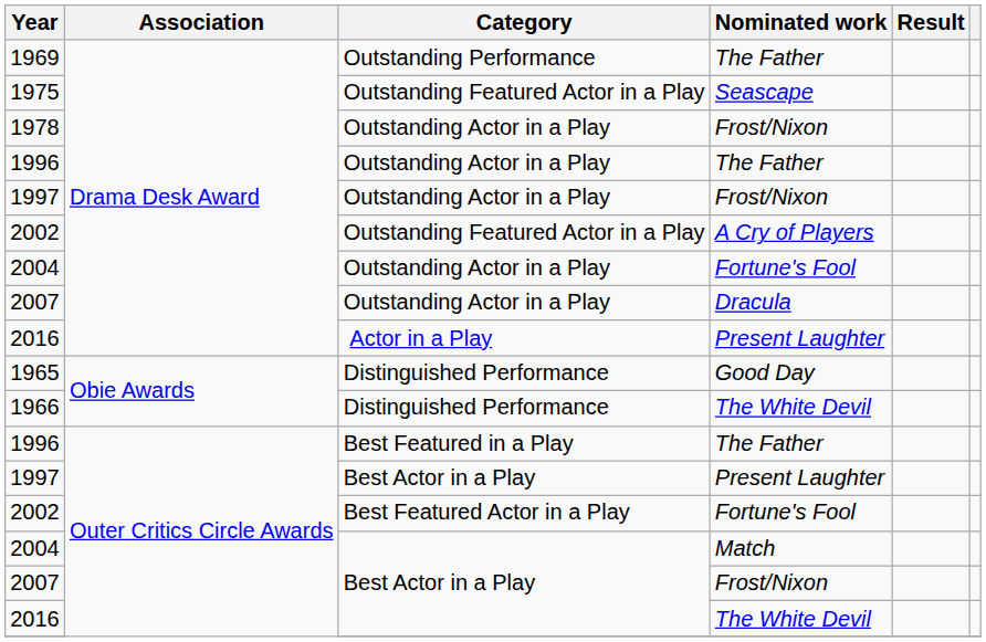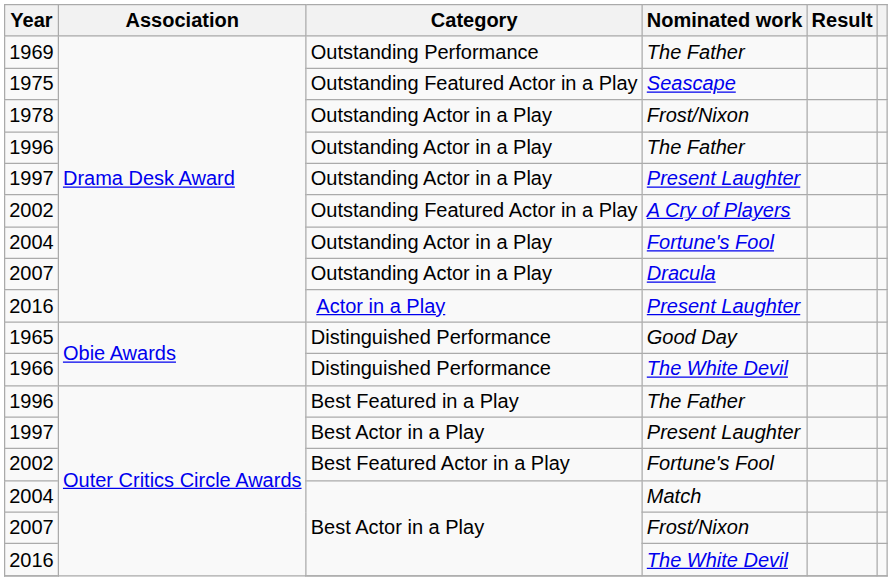1997 / Outstanding Actor in a Play | Nominated work: Frost/Nixon -> Present Laughter
